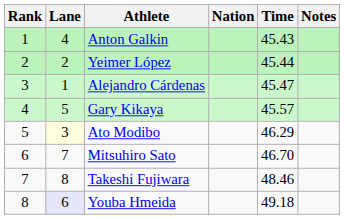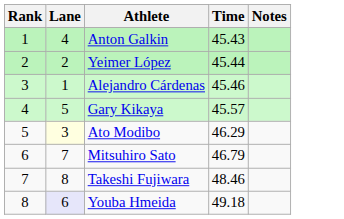- column: Nation
Alejandro Cárdenas | Time: 45.47 -> 45.46
Mitsuhiro Sato | Time: 46.70 -> 46.79
